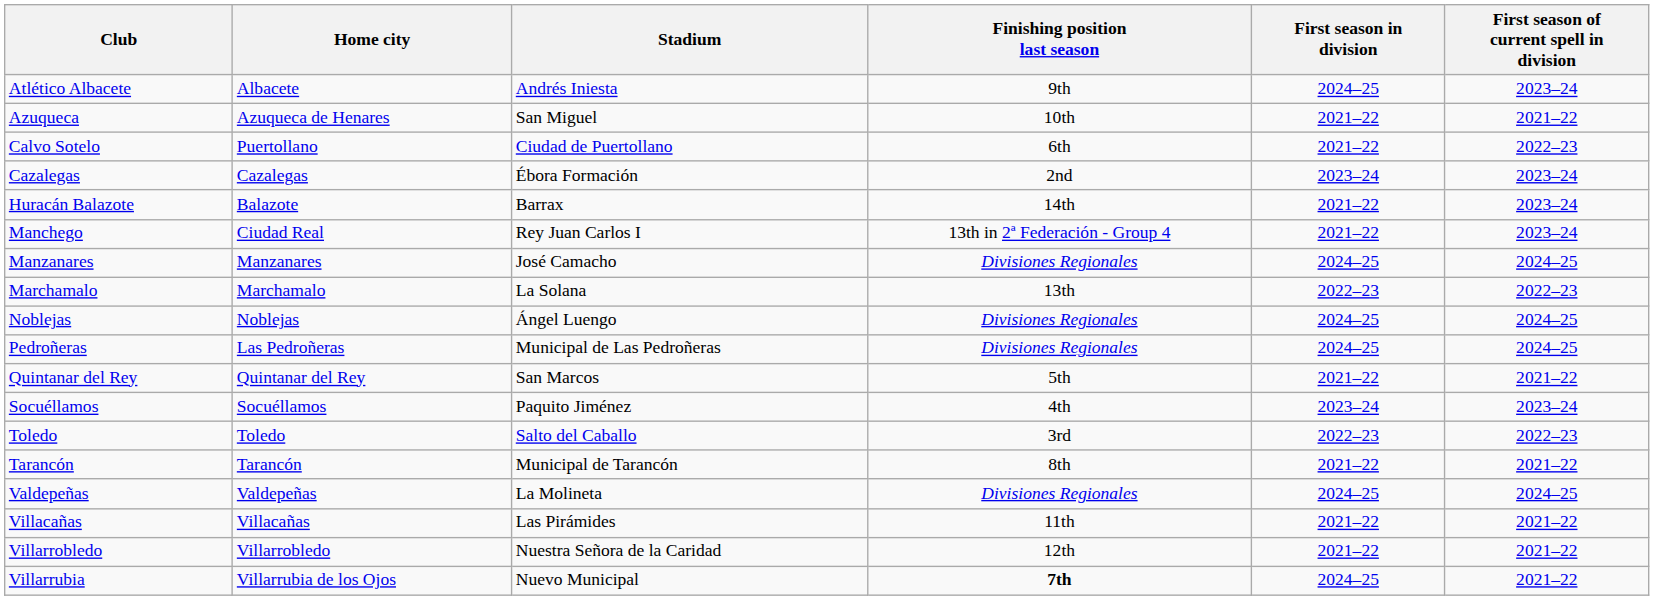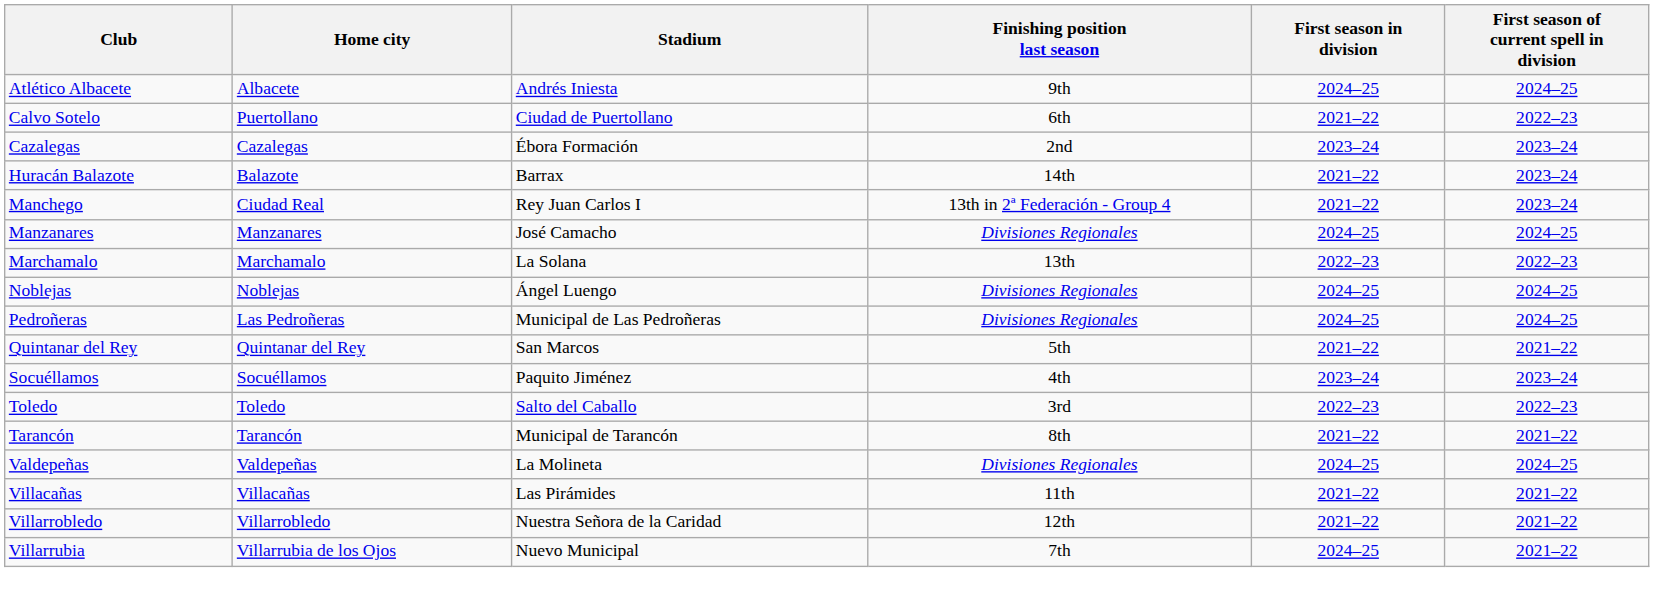Atlético Albacete | First season of current spell in division: 2023–24 -> 2024–25
- row: Azuqueca | Azuqueca de Henares | San Miguel | 10th | 2021–22 | 2021–22
Villarrubia | Finishing position last season: bold -> normal
